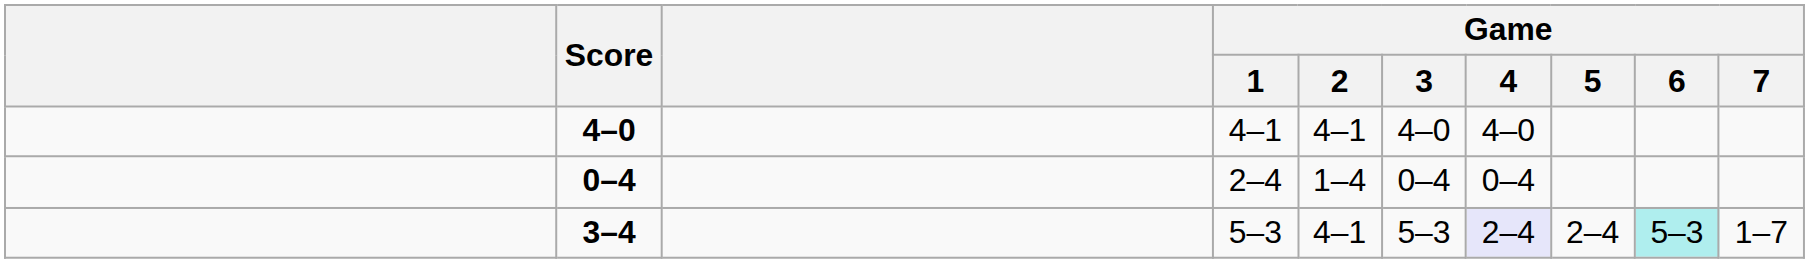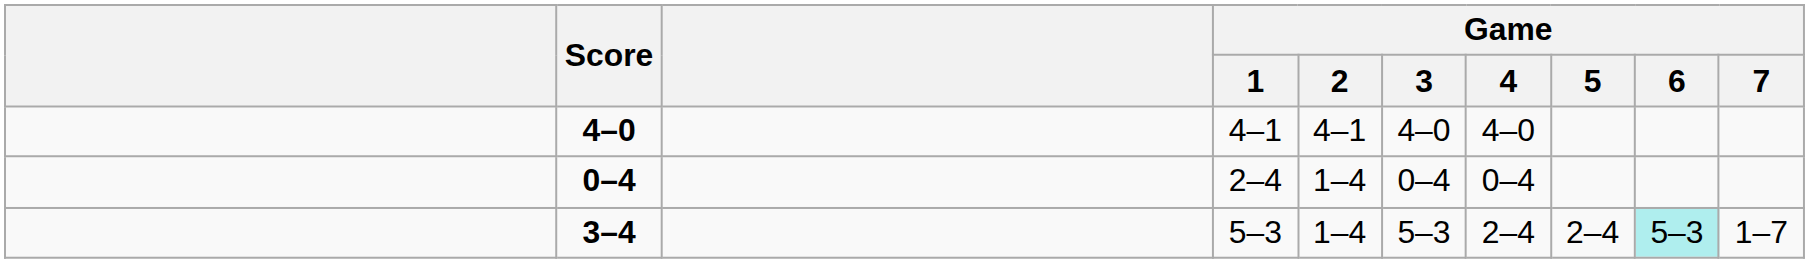3–4 | Game / 2: 4–1 -> 1–4
3–4 | Game / 4: lavender background -> no background
